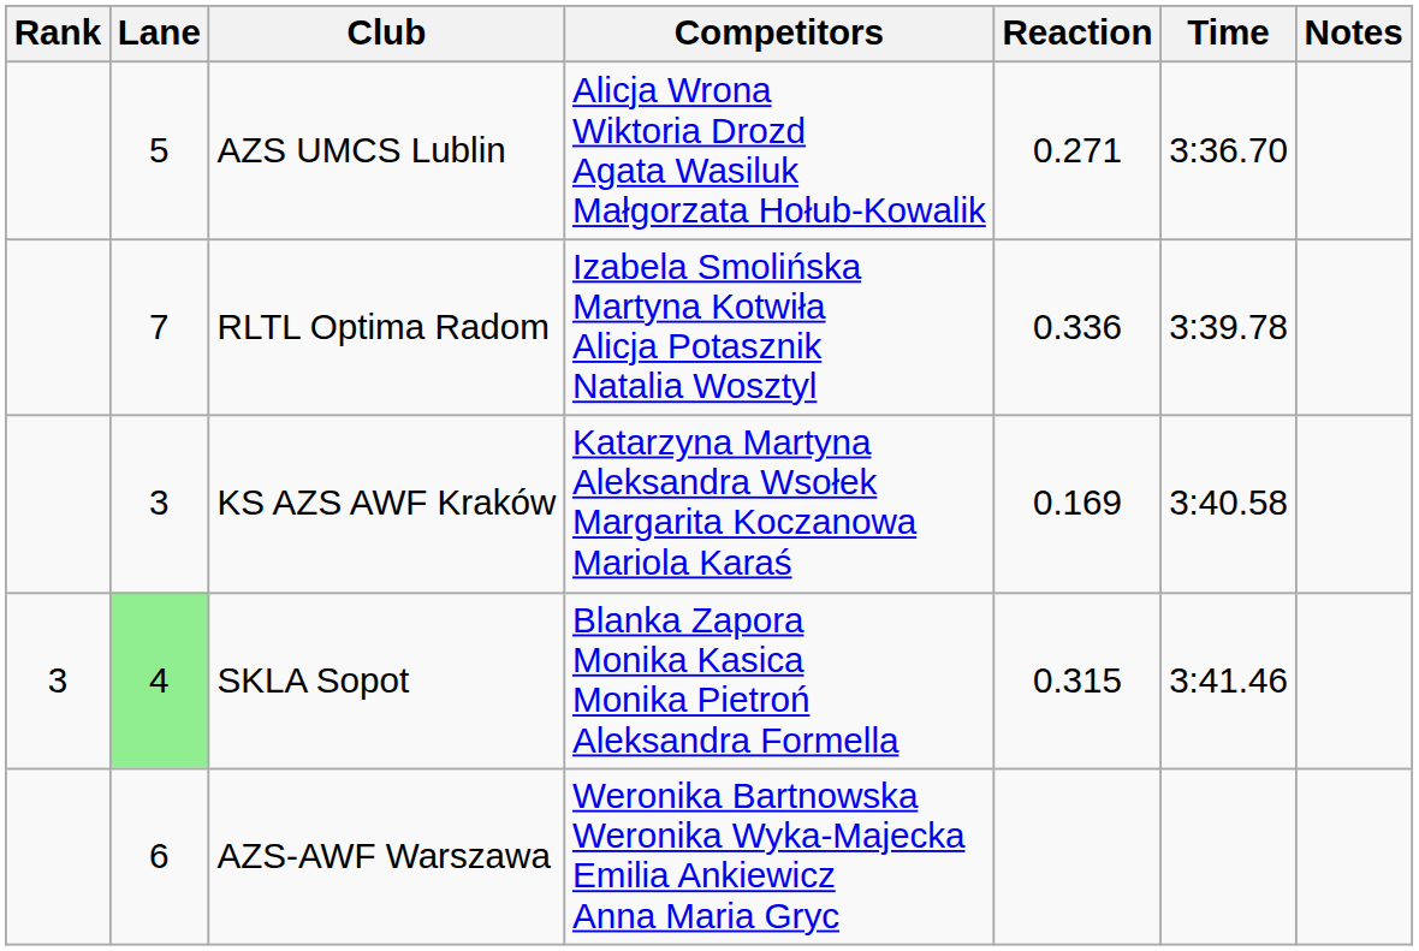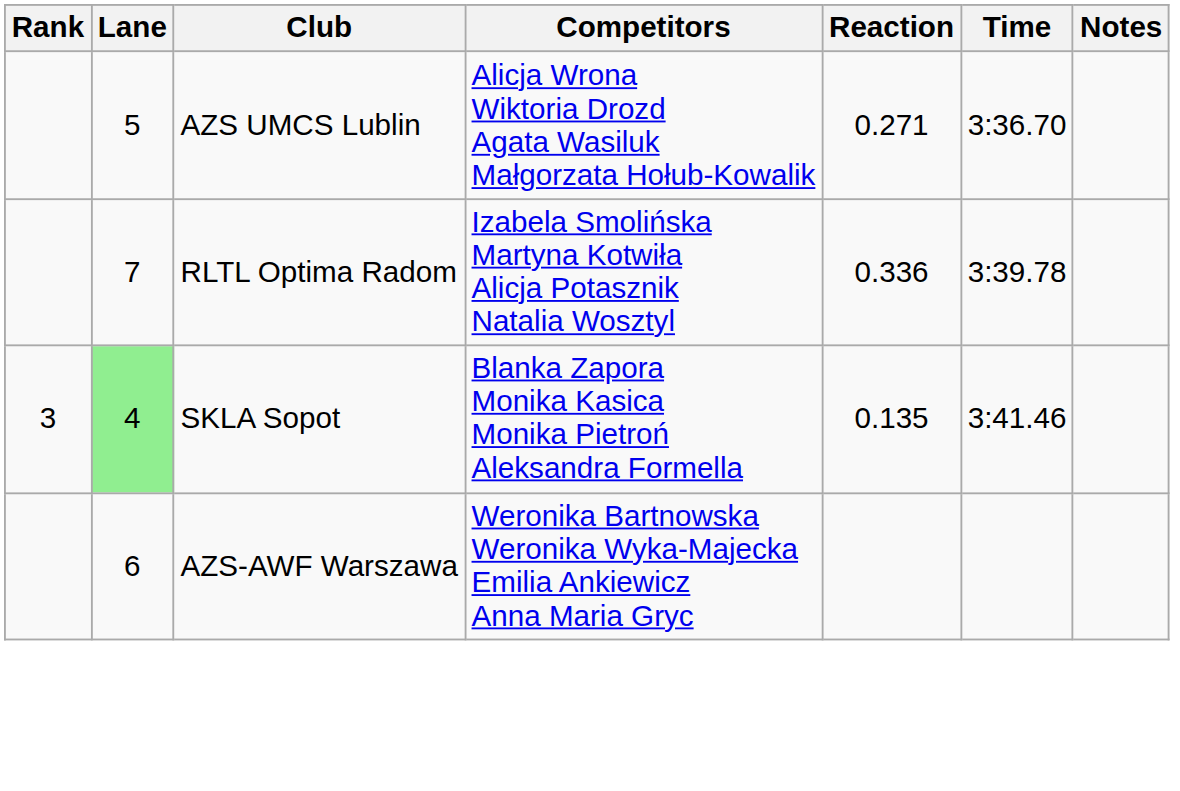- row: 3 | KS AZS AWF Kraków | Katarzyna Martyna Aleksandra Wsołek Margarita Koczanowa Mariola Karaś | 0.169 | 3:40.58
SKLA Sopot | Reaction: 0.315 -> 0.135
